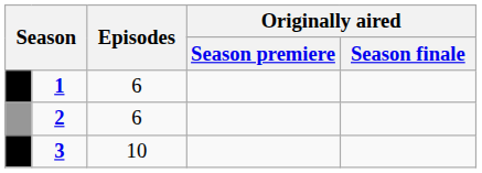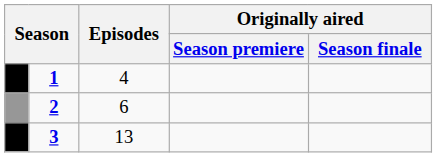1 | Episodes: 6 -> 4
3 | Episodes: 10 -> 13
